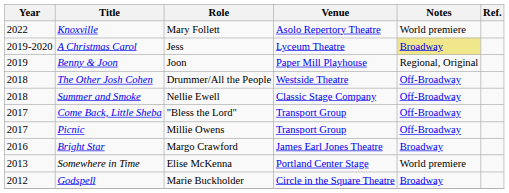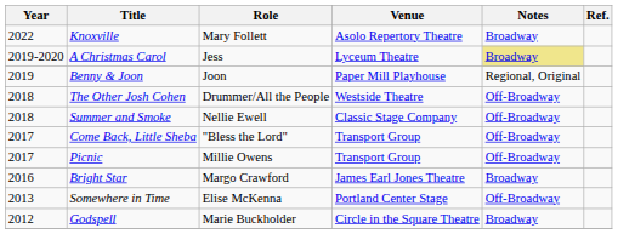Knoxville | Notes: World premiere -> Broadway
Somewhere in Time | Notes: World premiere -> Off-Broadway
